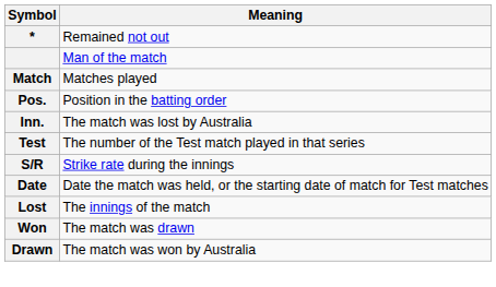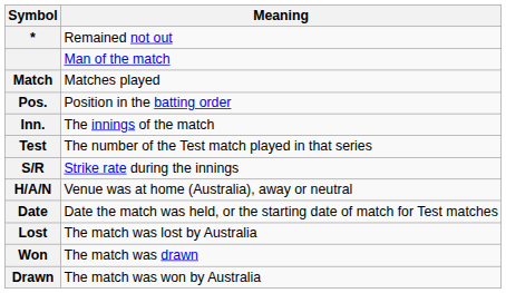Inn. | Meaning: The match was lost by Australia -> The innings of the match
+ row: H/A/N | Venue was at home (Australia), away or neutral
Lost | Meaning: The innings of the match -> The match was lost by Australia
